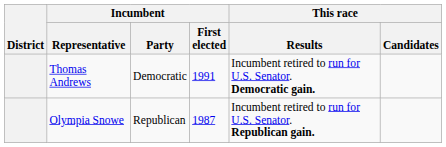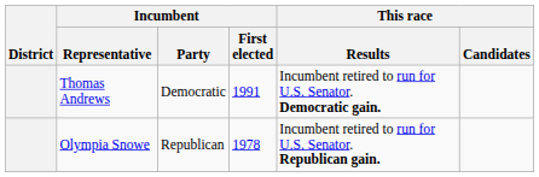Olympia Snowe | Incumbent / First elected: 1987 -> 1978
